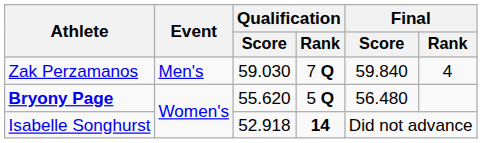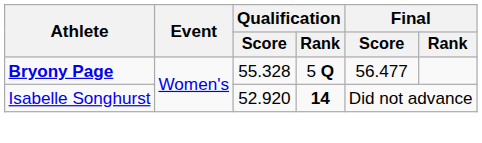- row: Zak Perzamanos | Men's | 59.030 | 7 Q | 59.840 | 4
Bryony Page | Qualification / Score: 55.620 -> 55.328
Bryony Page | Final / Score: 56.480 -> 56.477
Isabelle Songhurst | Qualification / Score: 52.918 -> 52.920
